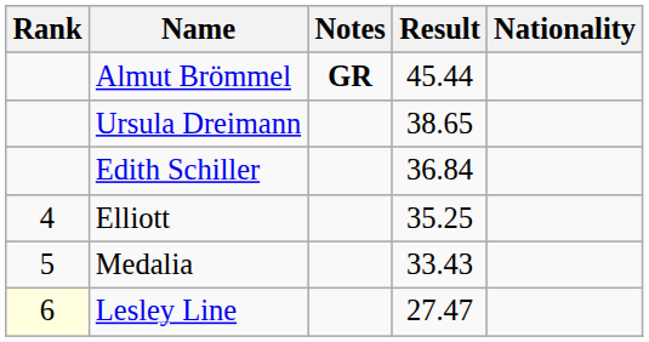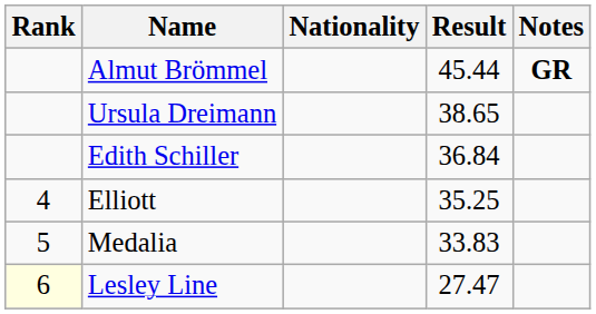columns swapped: Nationality <-> Notes
Medalia | Result: 33.43 -> 33.83
